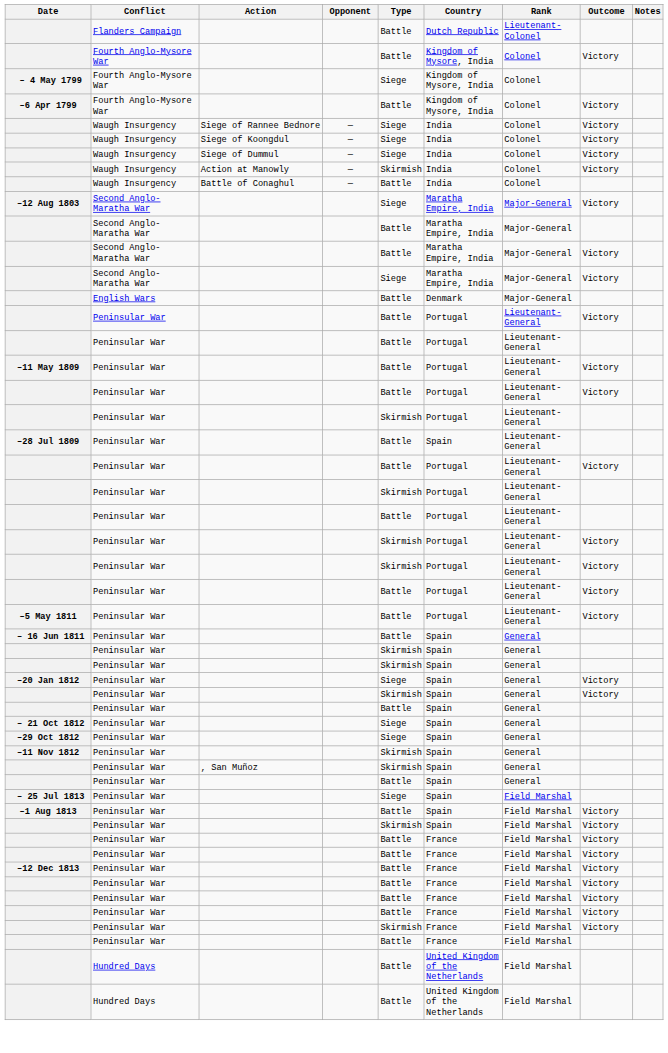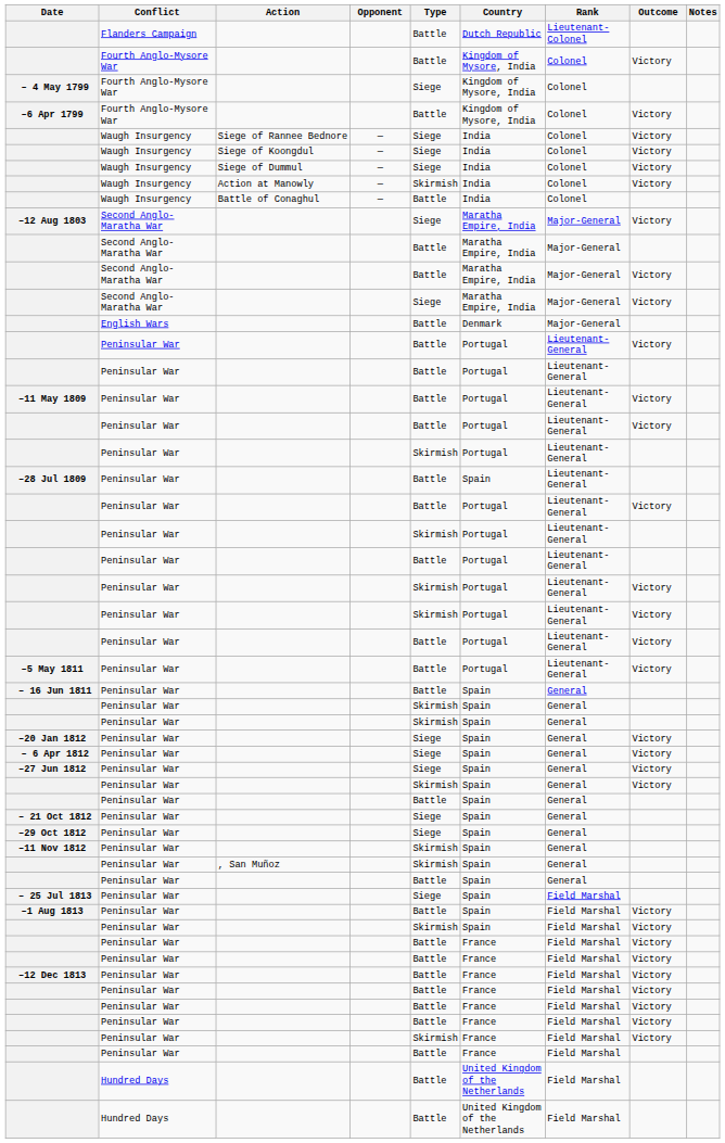+ row: – 6 Apr 1812 | Peninsular War | Siege | Spain | General | Victory
+ row: –27 Jun 1812 | Peninsular War | Siege | Spain | General | Victory
